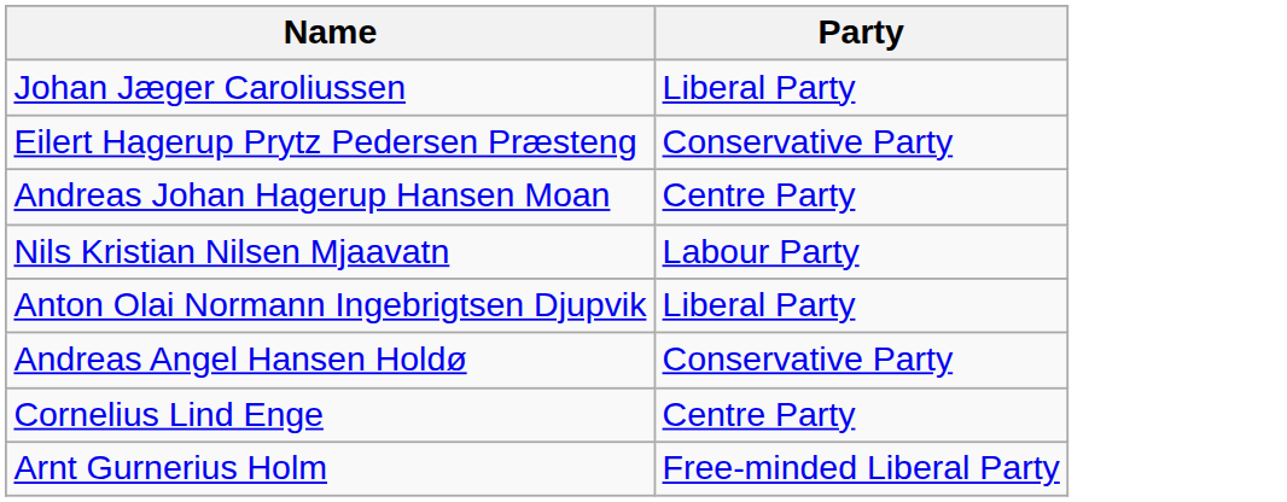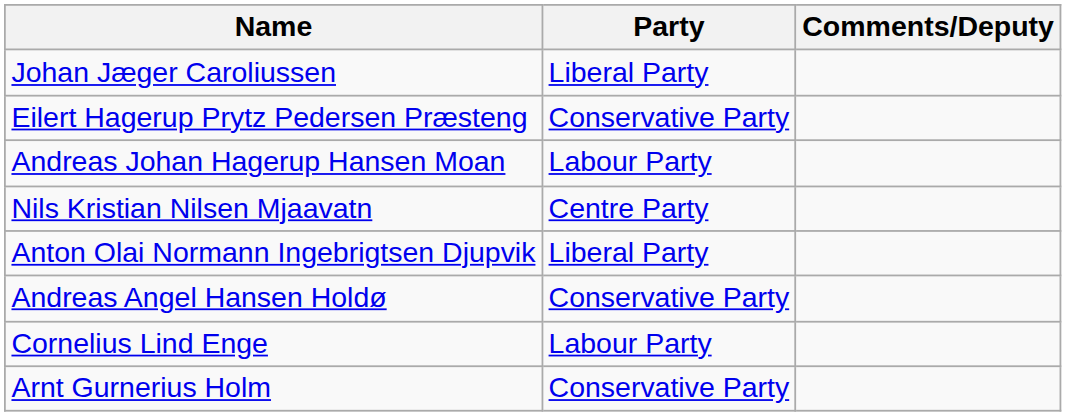+ column: Comments/Deputy
Andreas Johan Hagerup Hansen Moan | Party: Centre Party -> Labour Party
Nils Kristian Nilsen Mjaavatn | Party: Labour Party -> Centre Party
Cornelius Lind Enge | Party: Centre Party -> Labour Party
Arnt Gurnerius Holm | Party: Free-minded Liberal Party -> Conservative Party
